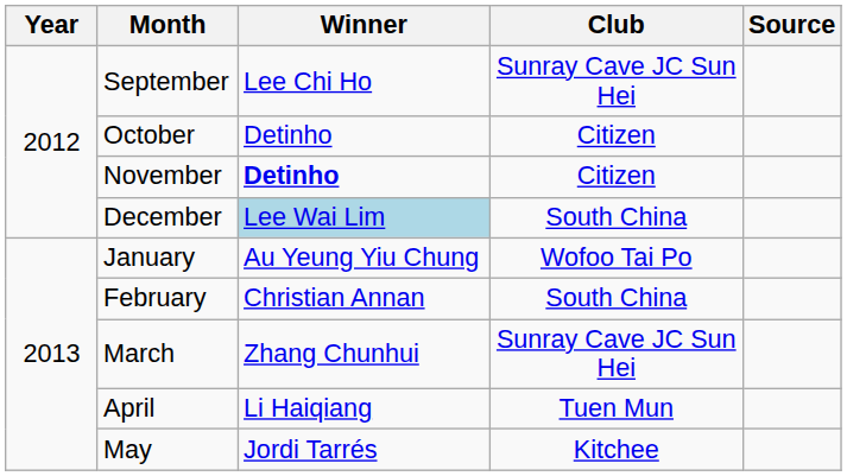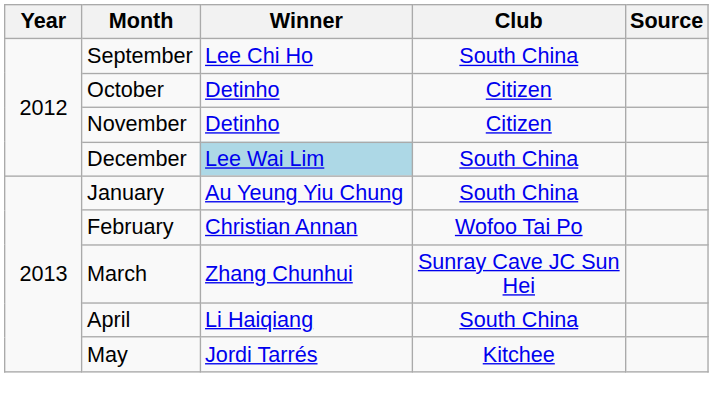September | Club: Sunray Cave JC Sun Hei -> South China
November | Winner: bold -> normal
January | Club: Wofoo Tai Po -> South China
February | Club: South China -> Wofoo Tai Po
April | Club: Tuen Mun -> South China
